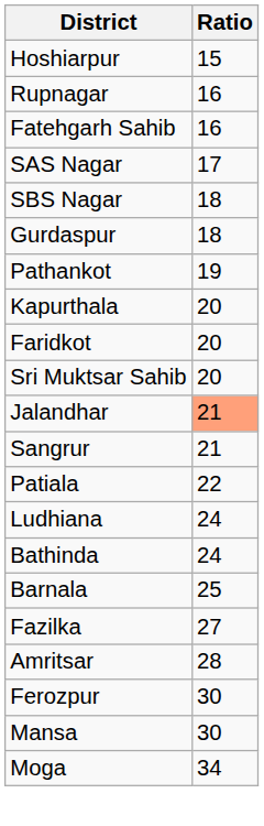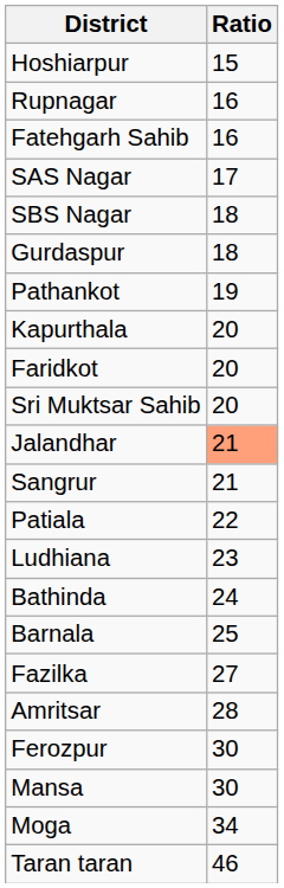Ludhiana | Ratio: 24 -> 23
+ row: Taran taran | 46
